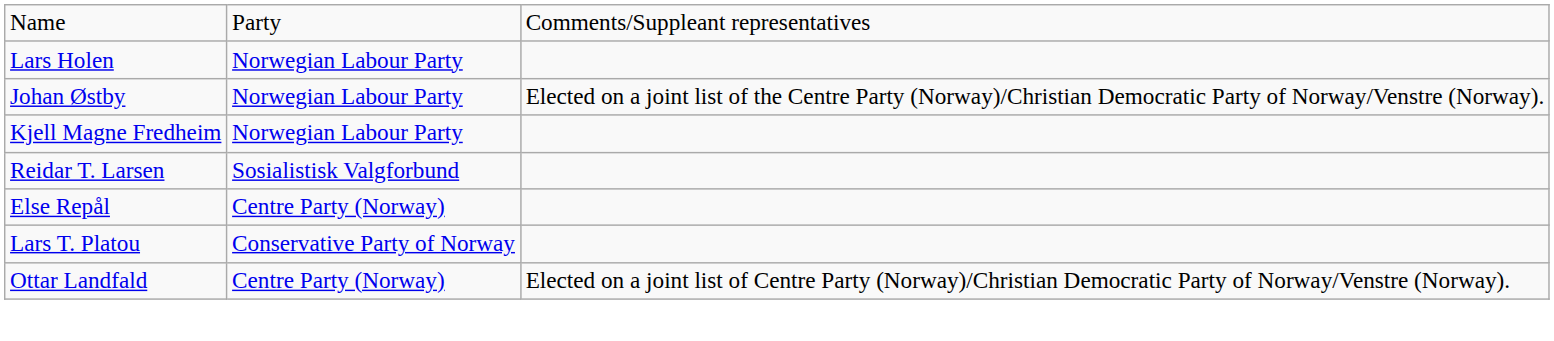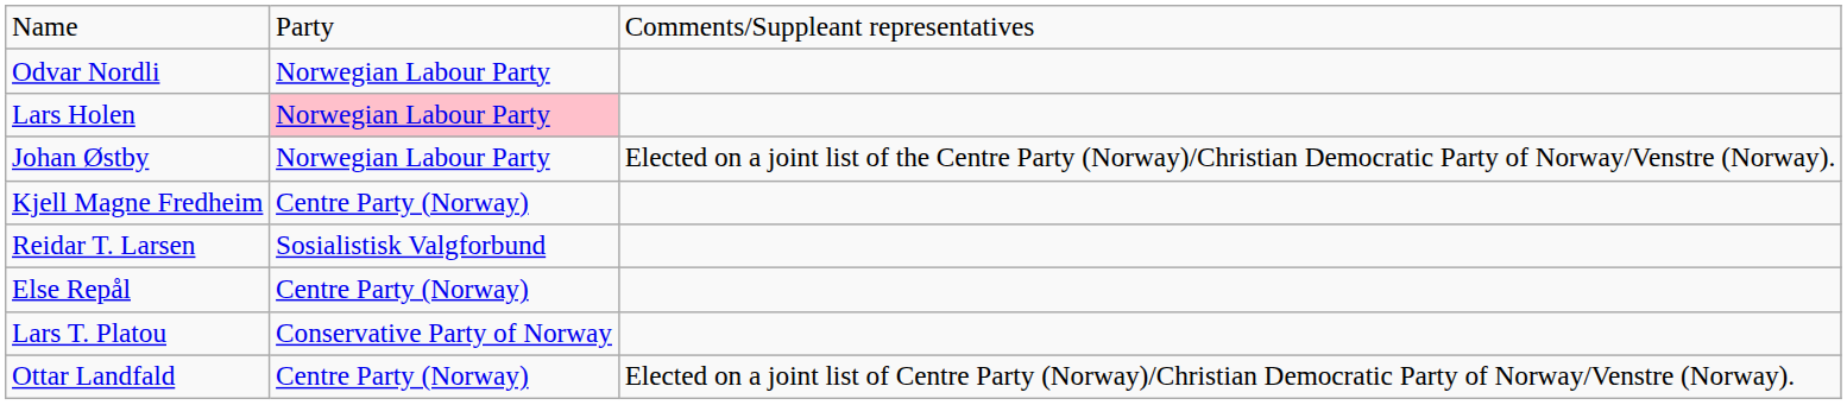+ row: Odvar Nordli | Norwegian Labour Party
Lars Holen | column 2: no background -> pink background
Kjell Magne Fredheim | column 2: Norwegian Labour Party -> Centre Party (Norway)
